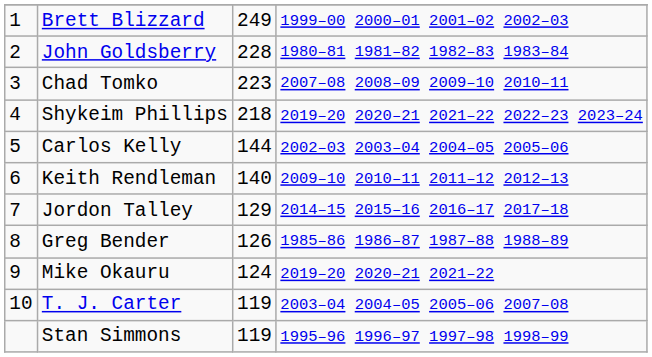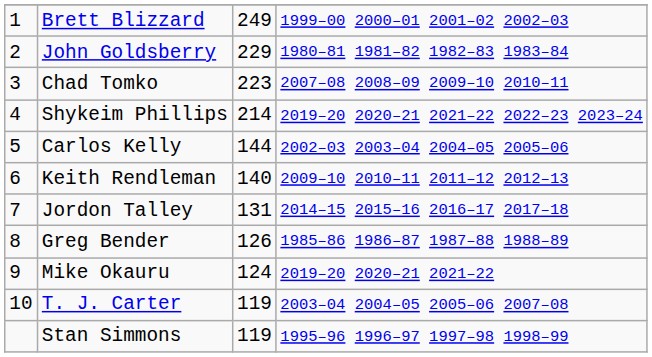John Goldsberry | column 3: 228 -> 229
Shykeim Phillips | column 3: 218 -> 214
Jordon Talley | column 3: 129 -> 131
